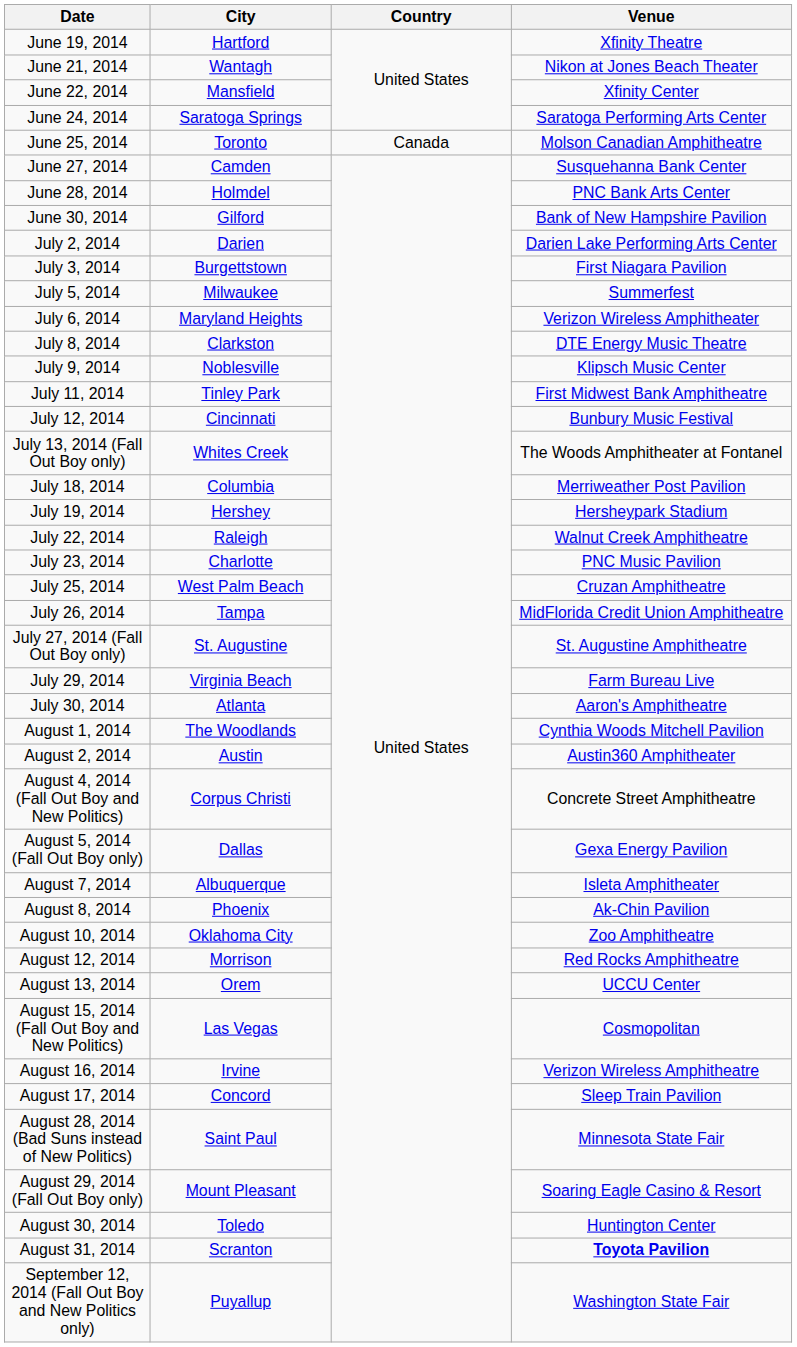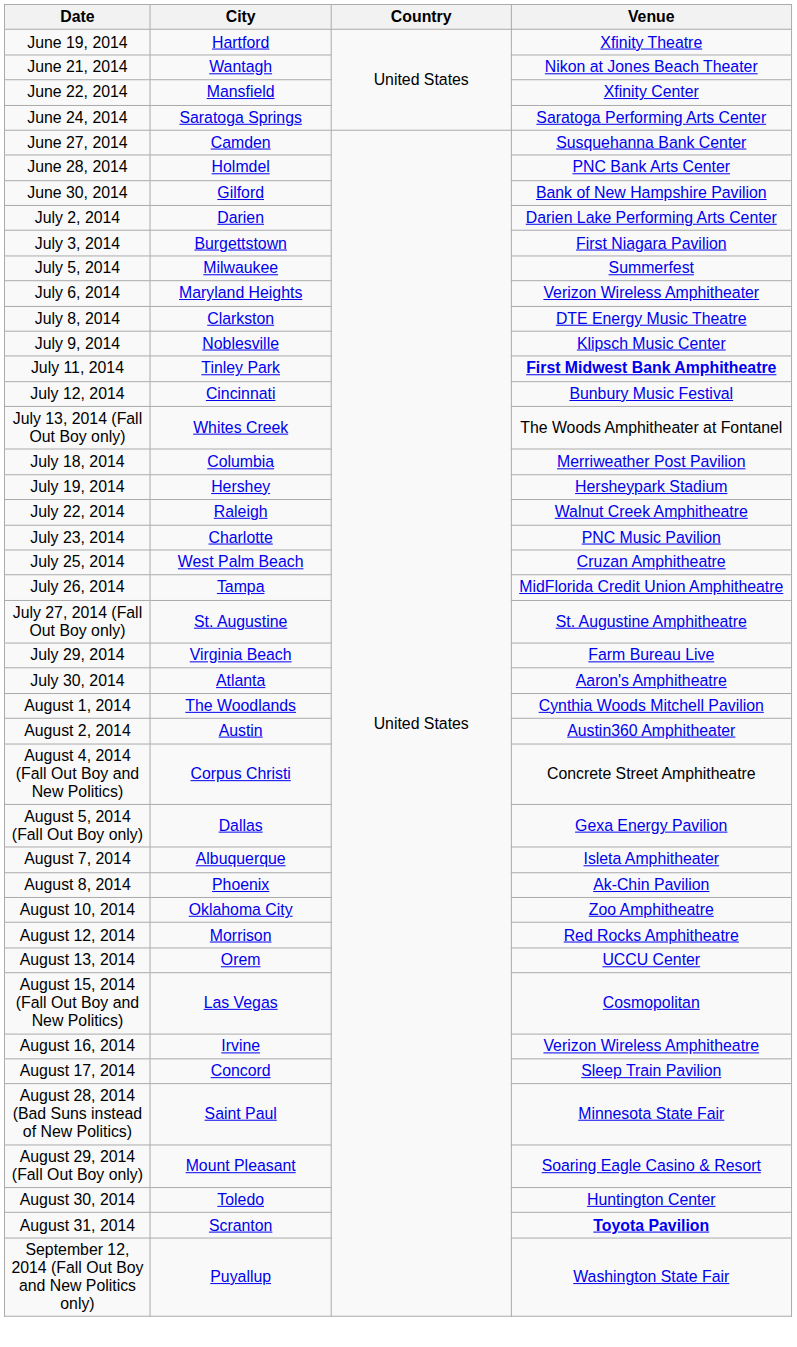- row: June 25, 2014 | Toronto | Canada | Molson Canadian Amphitheatre
July 11, 2014 | Venue: normal -> bold
